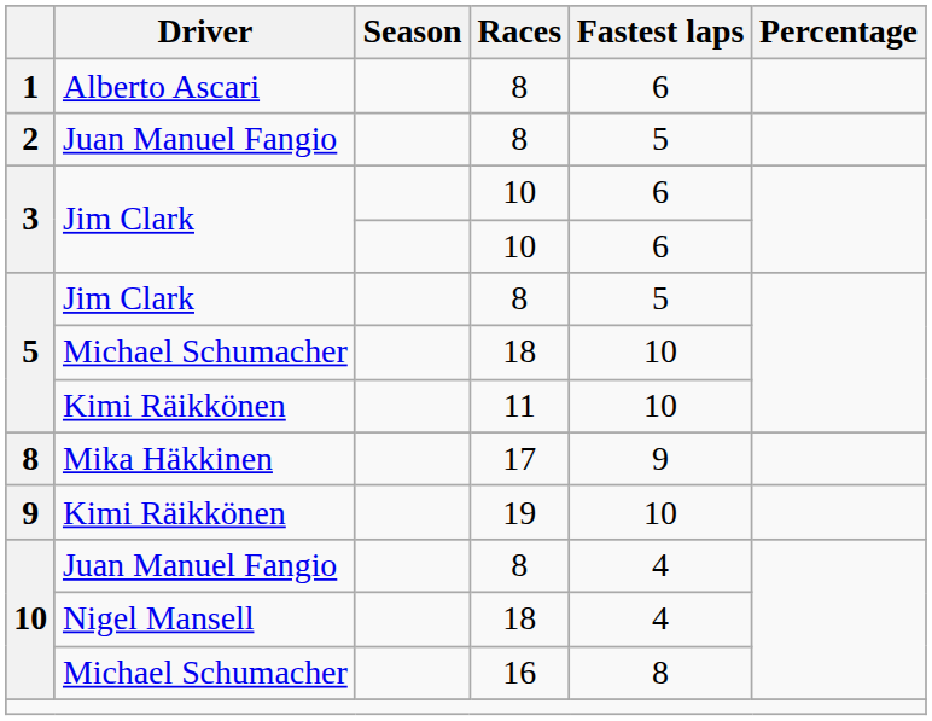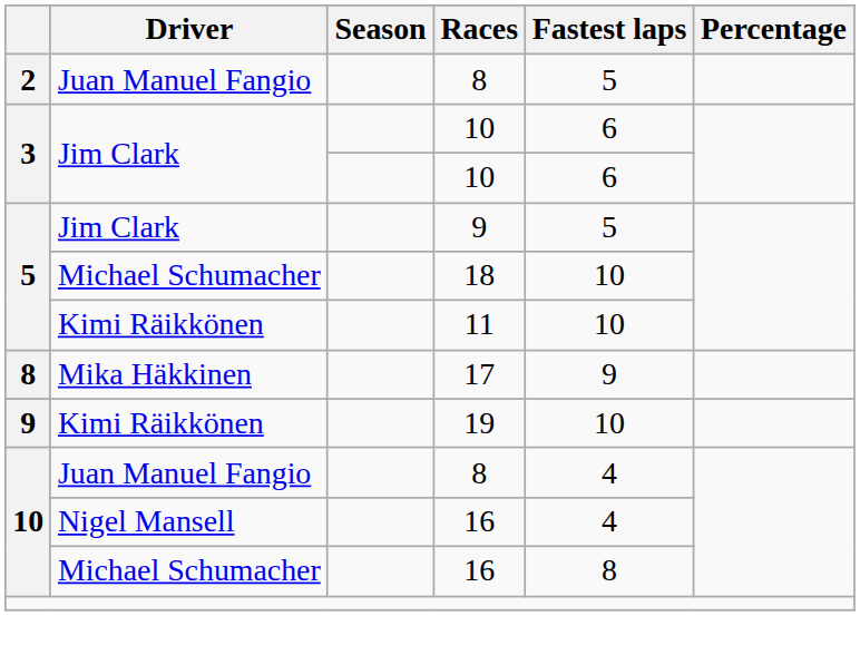- row: 1 | Alberto Ascari | 8 | 6
5 / Jim Clark | Races: 8 -> 9
10 / Nigel Mansell | Races: 18 -> 16
